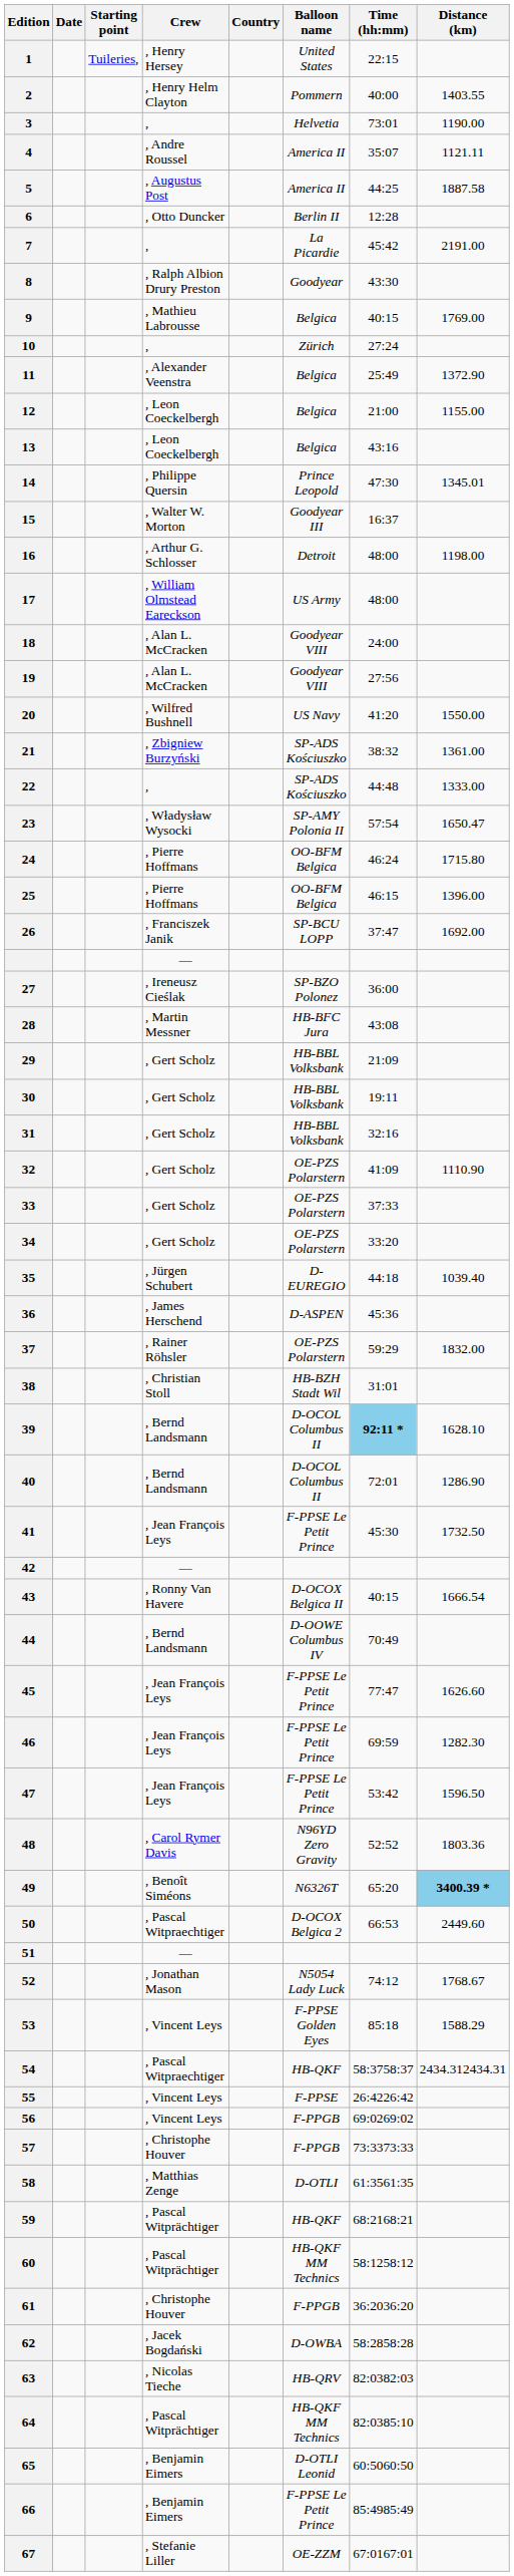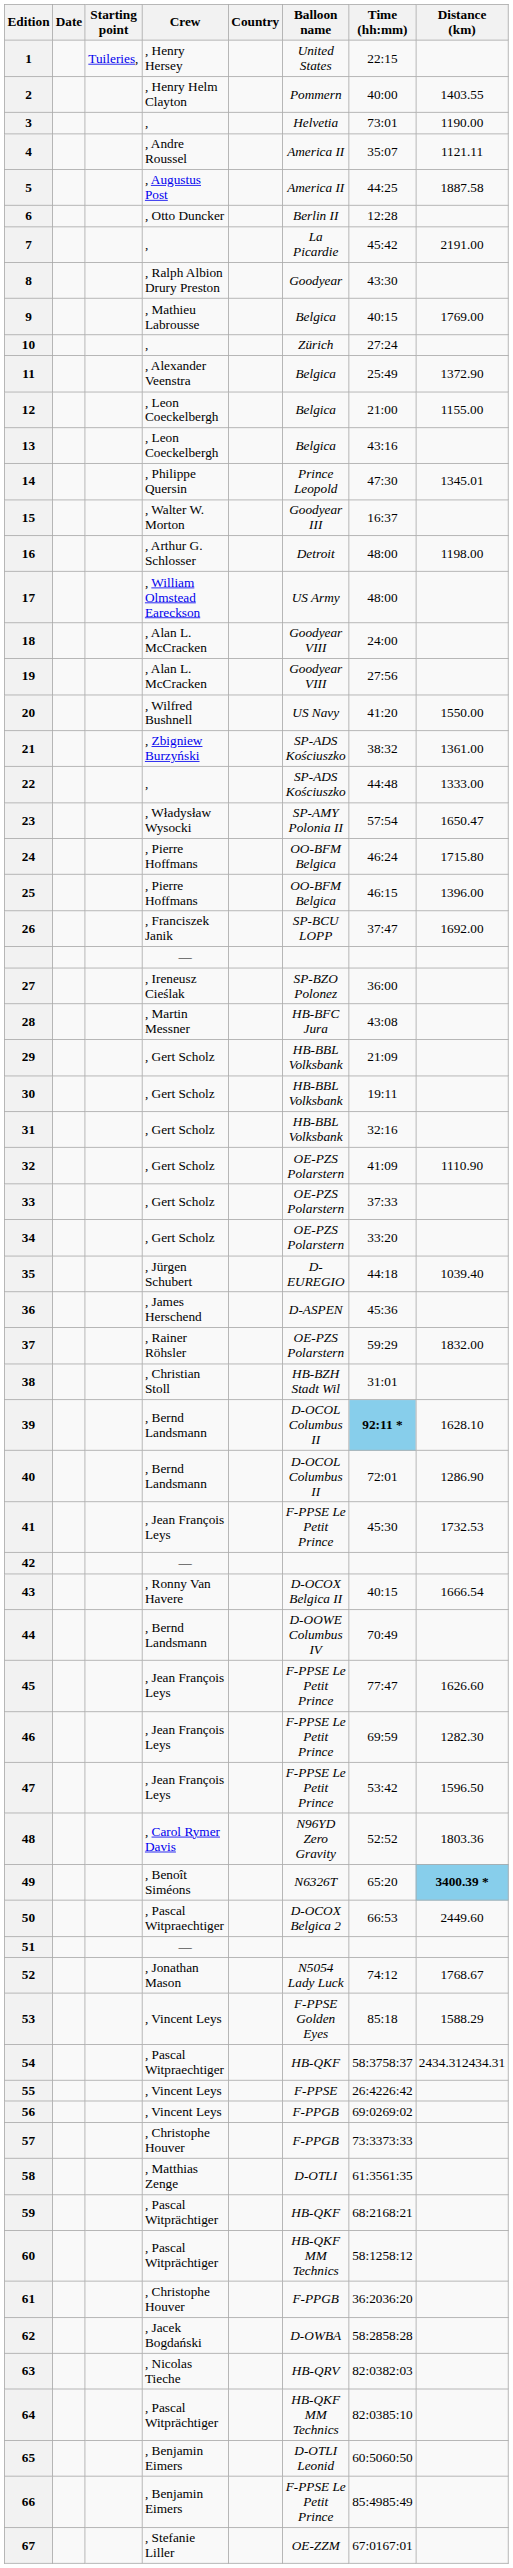41 | Distance (km): 1732.50 -> 1732.53
